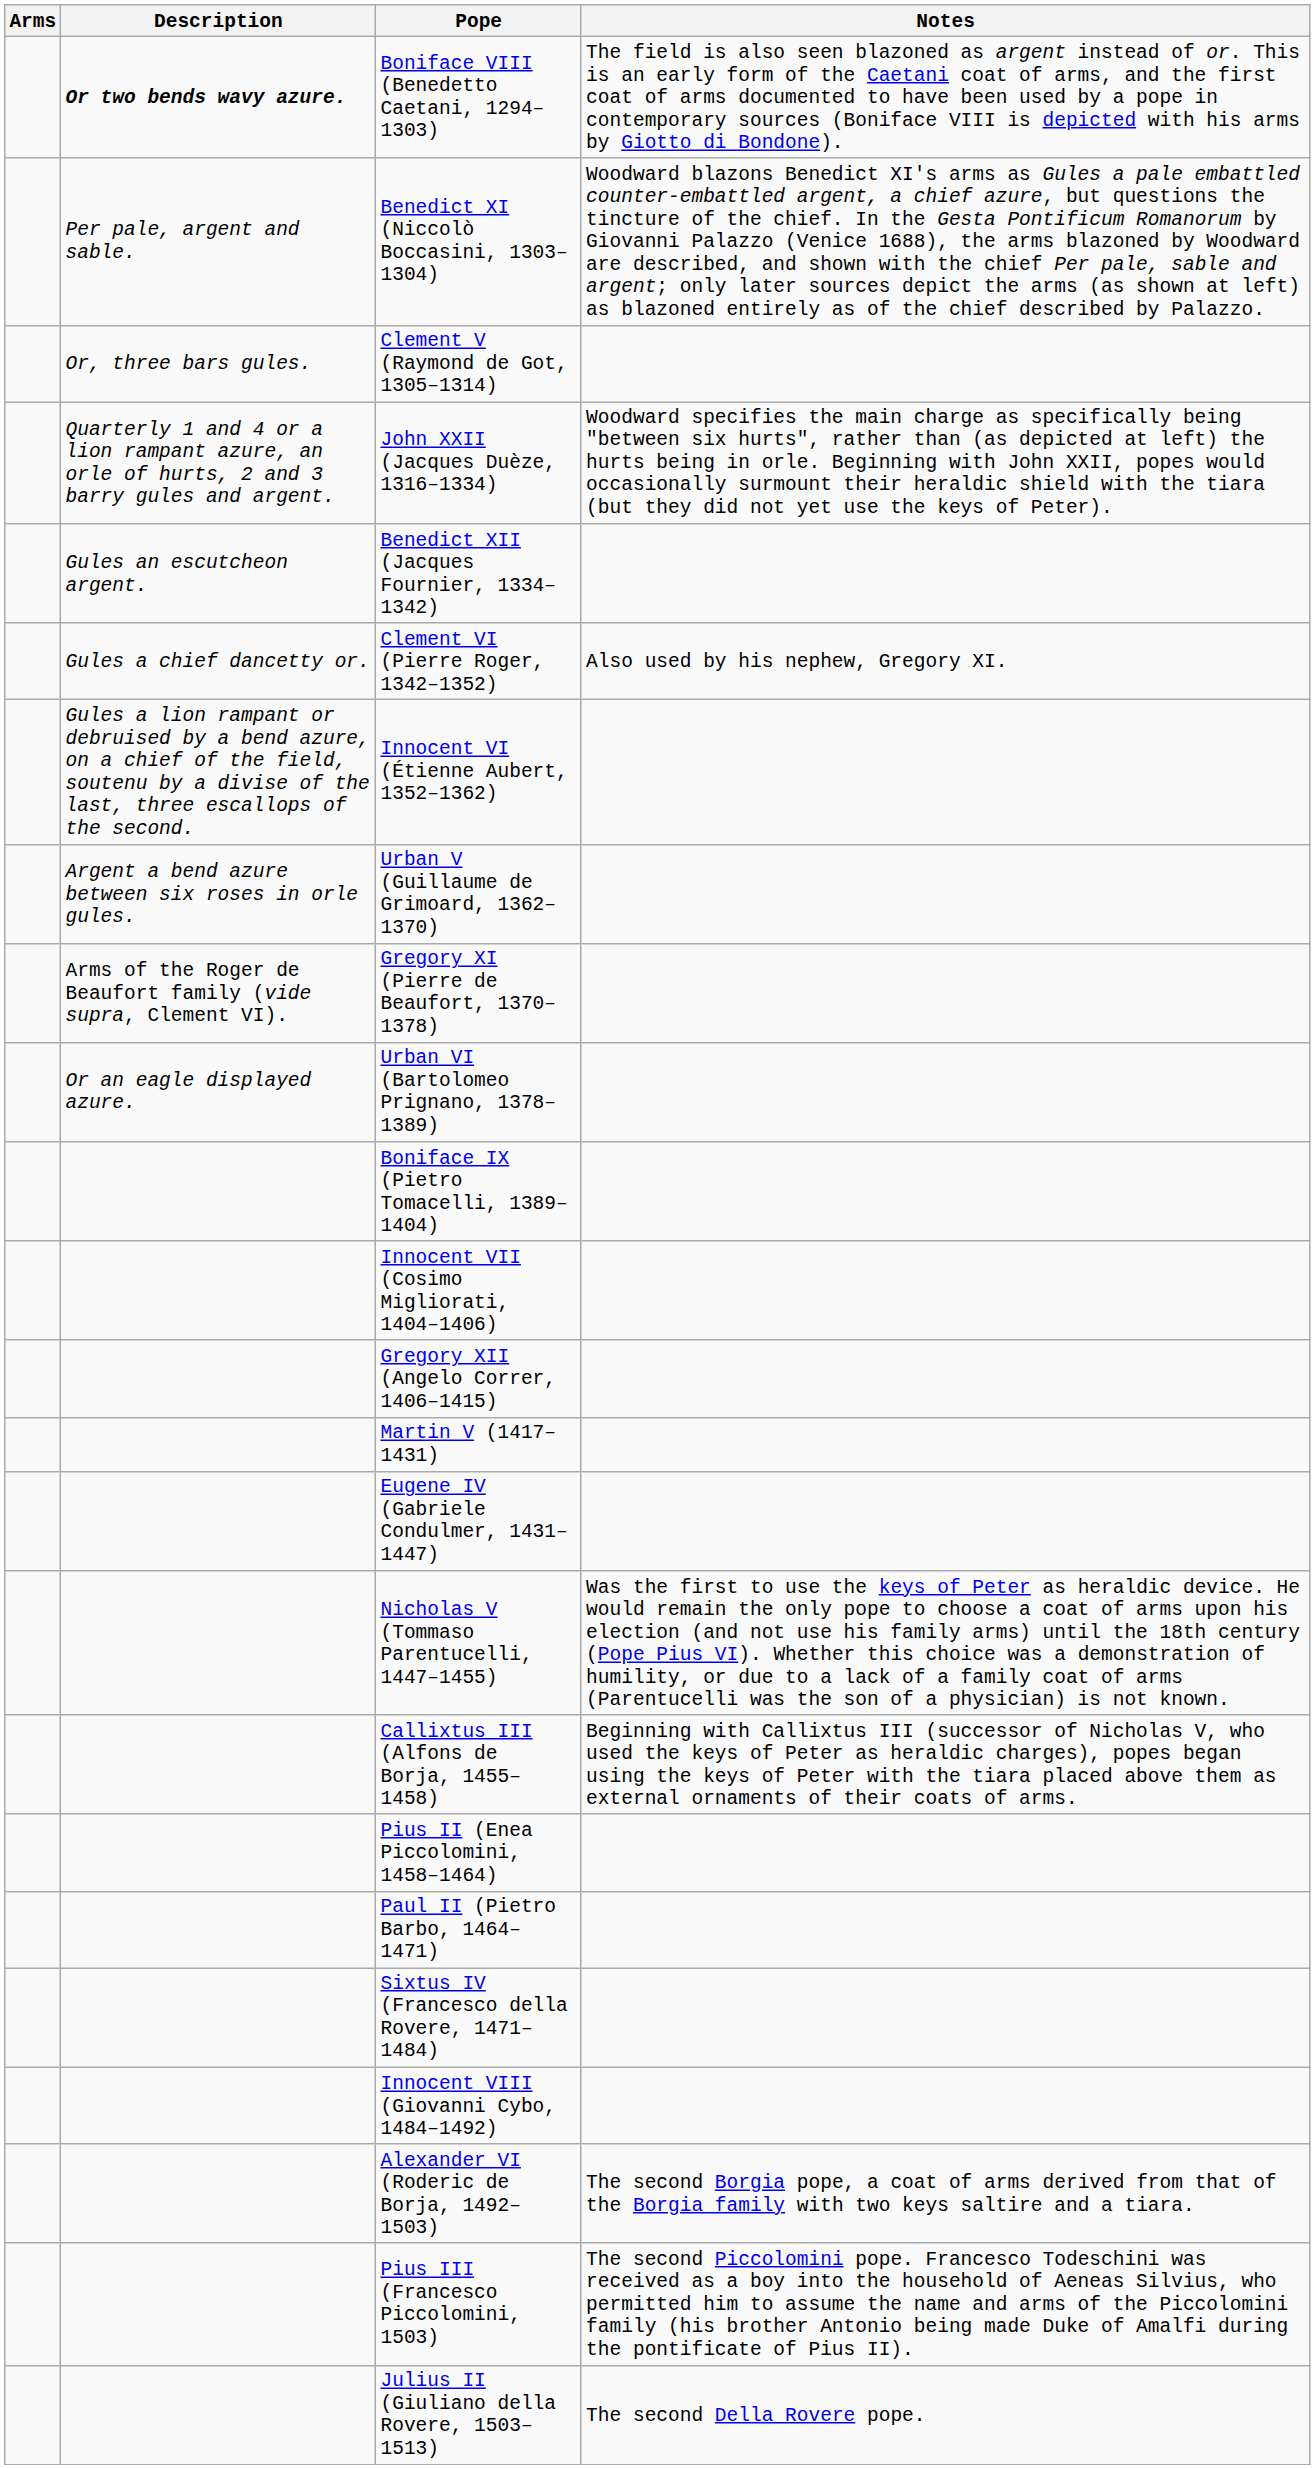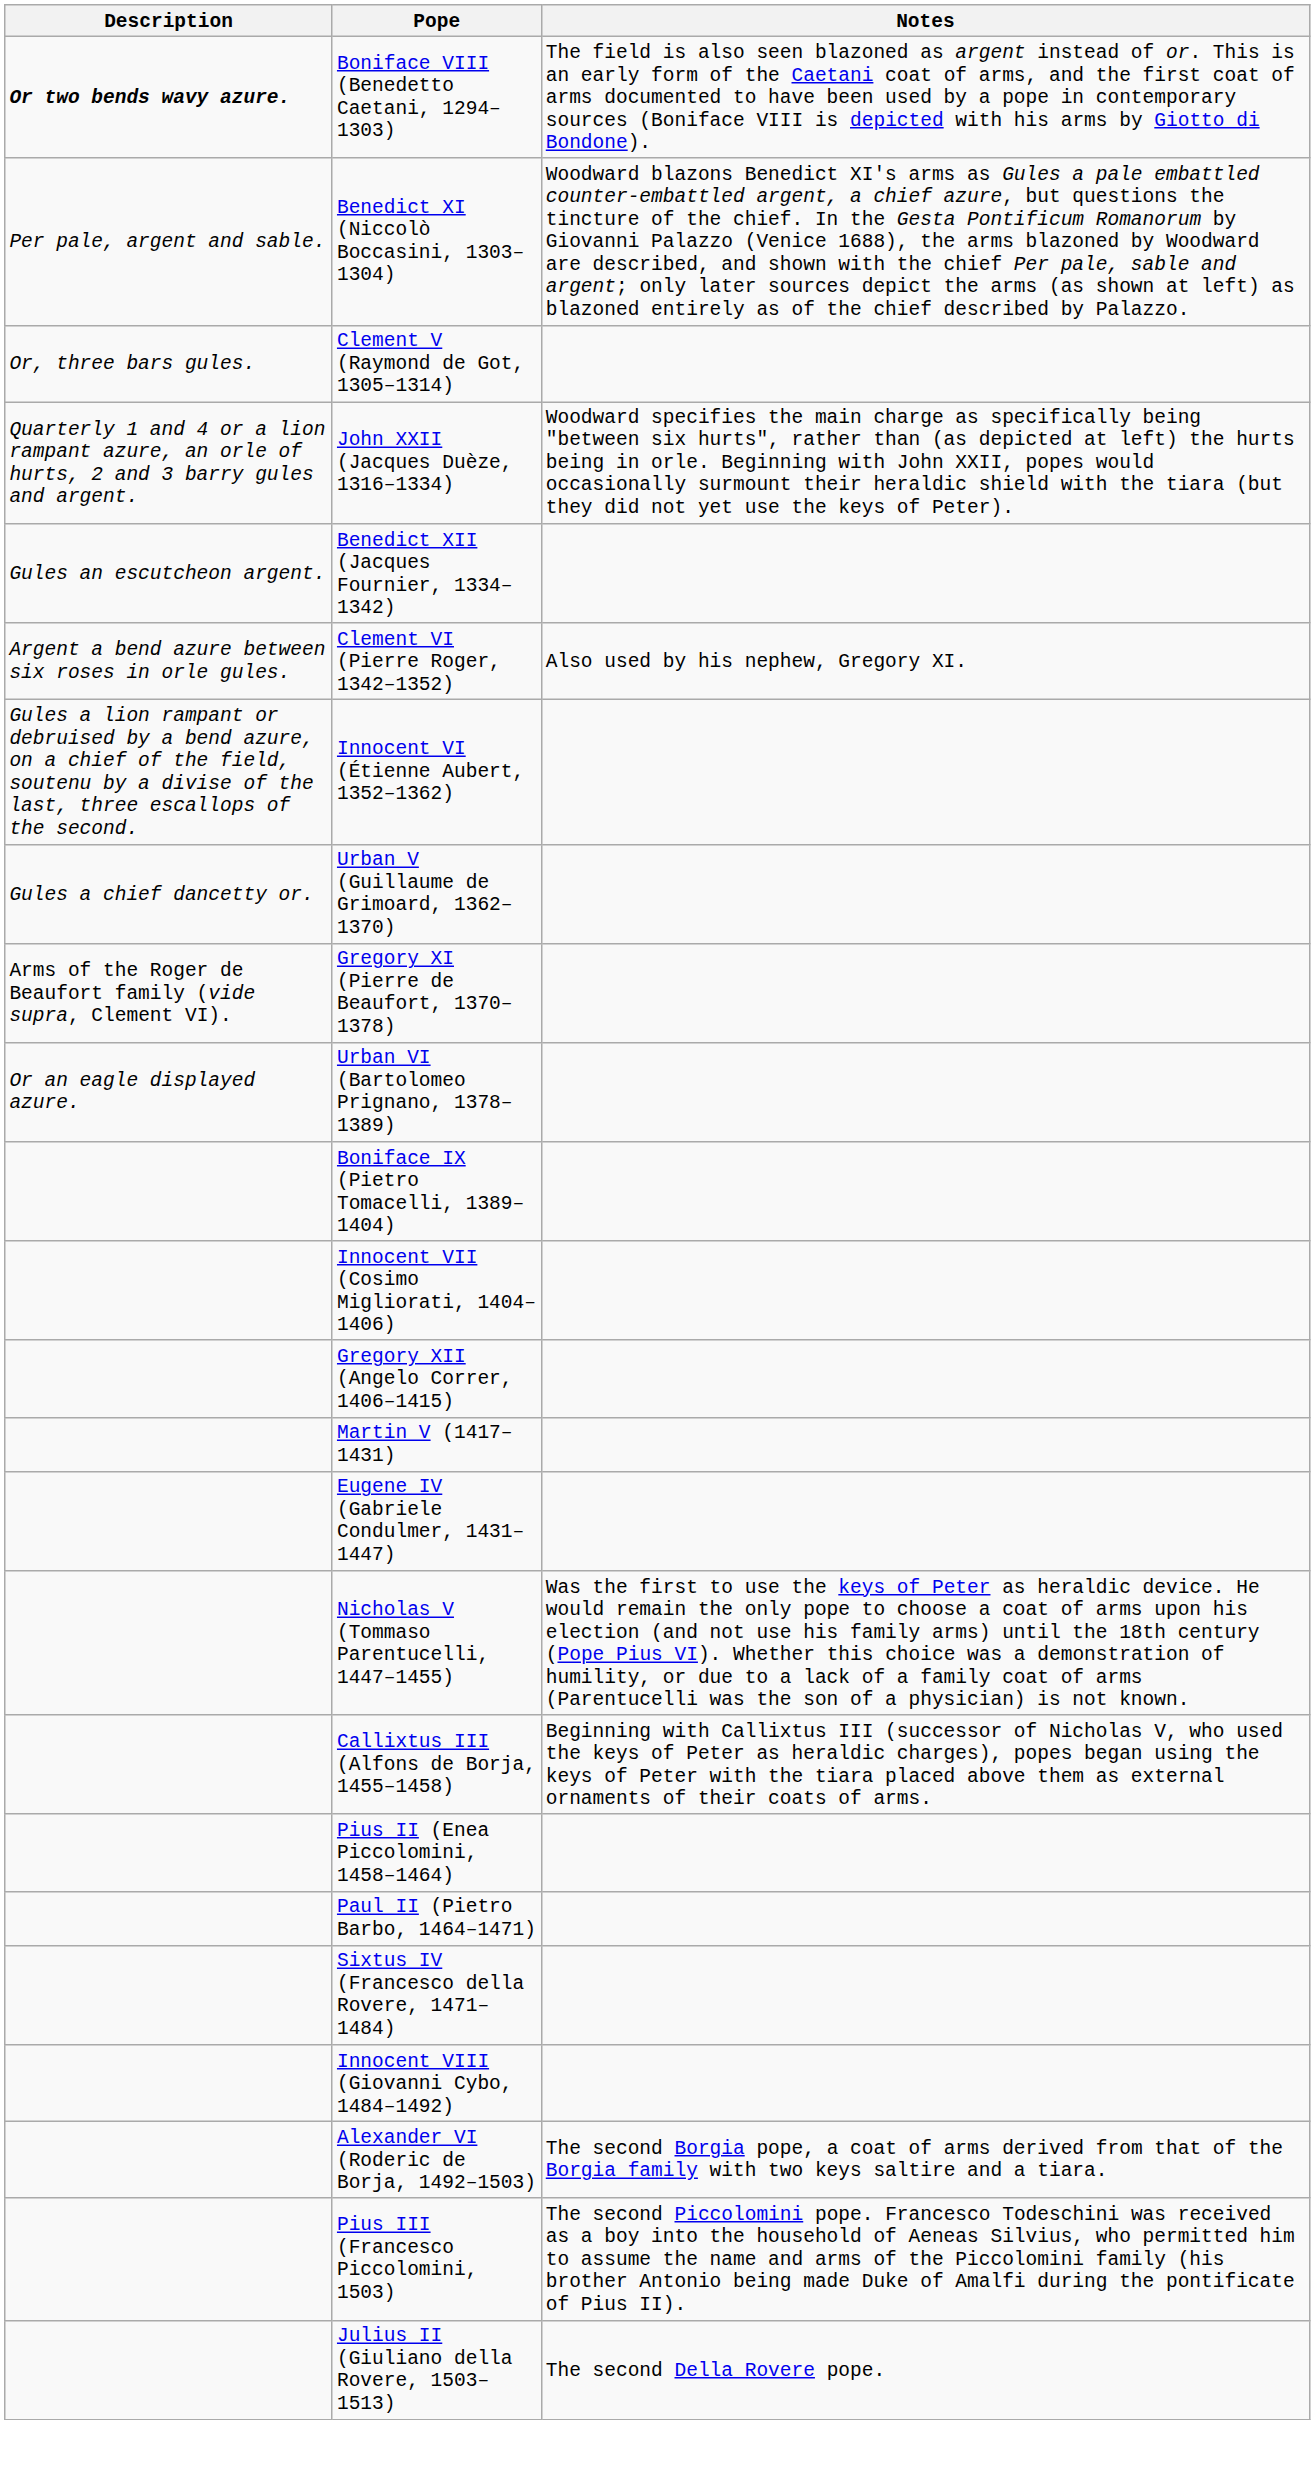- column: Arms
Clement VI (Pierre Roger, 1342–1352) | Description: Gules a chief dancetty or. -> Argent a bend azure between six roses in orle gules.
Urban V (Guillaume de Grimoard, 1362–1370) | Description: Argent a bend azure between six roses in orle gules. -> Gules a chief dancetty or.
